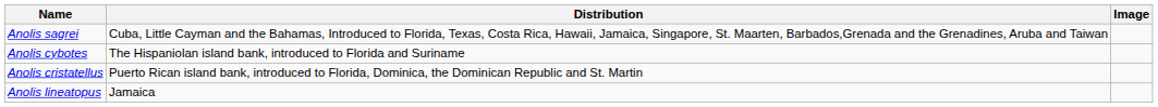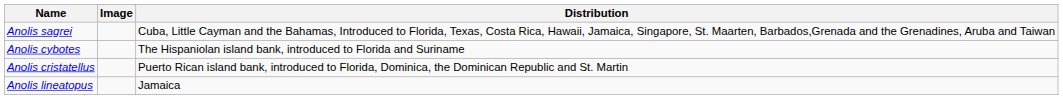columns swapped: Image <-> Distribution
